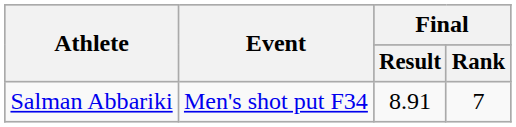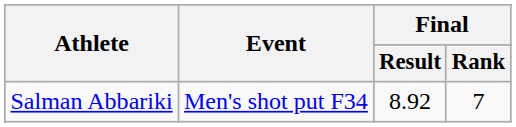Salman Abbariki | Final / Result: 8.91 -> 8.92
